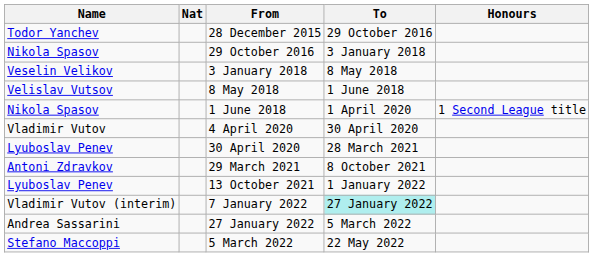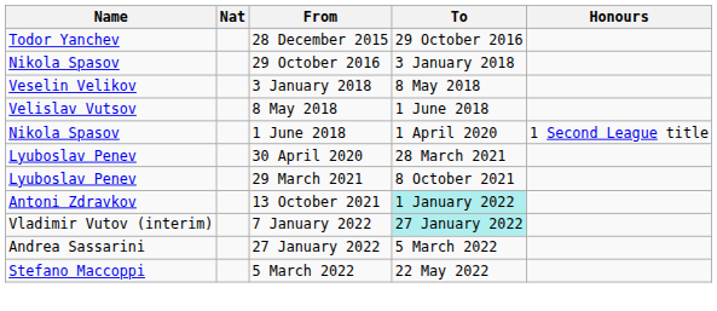- row: Vladimir Vutov | 4 April 2020 | 30 April 2020
29 March 2021 | Name: Antoni Zdravkov -> Lyuboslav Penev
13 October 2021 | Name: Lyuboslav Penev -> Antoni Zdravkov
13 October 2021 | To: no background -> paleturquoise background
